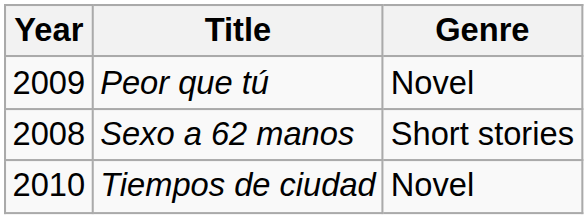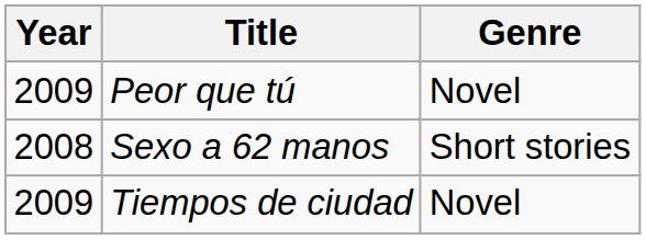Tiempos de ciudad | Year: 2010 -> 2009
